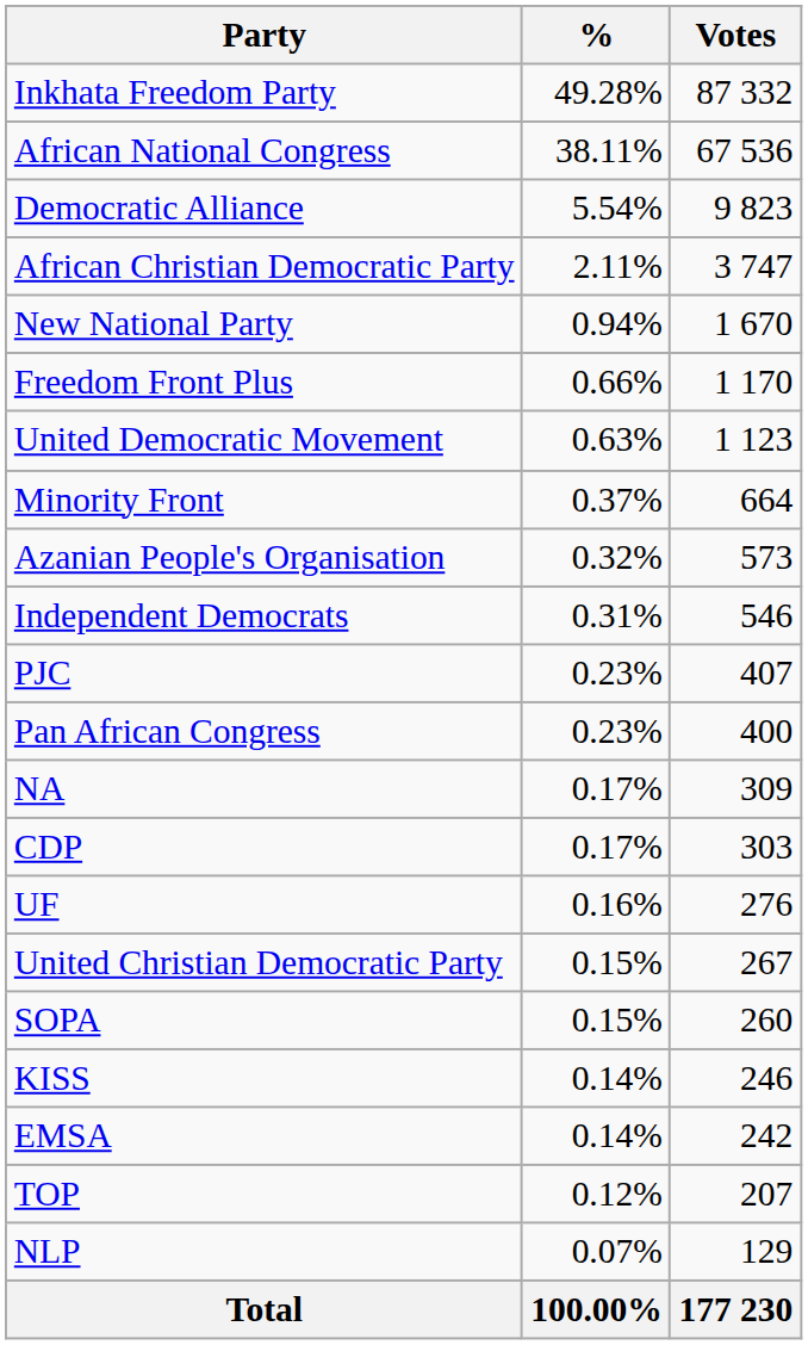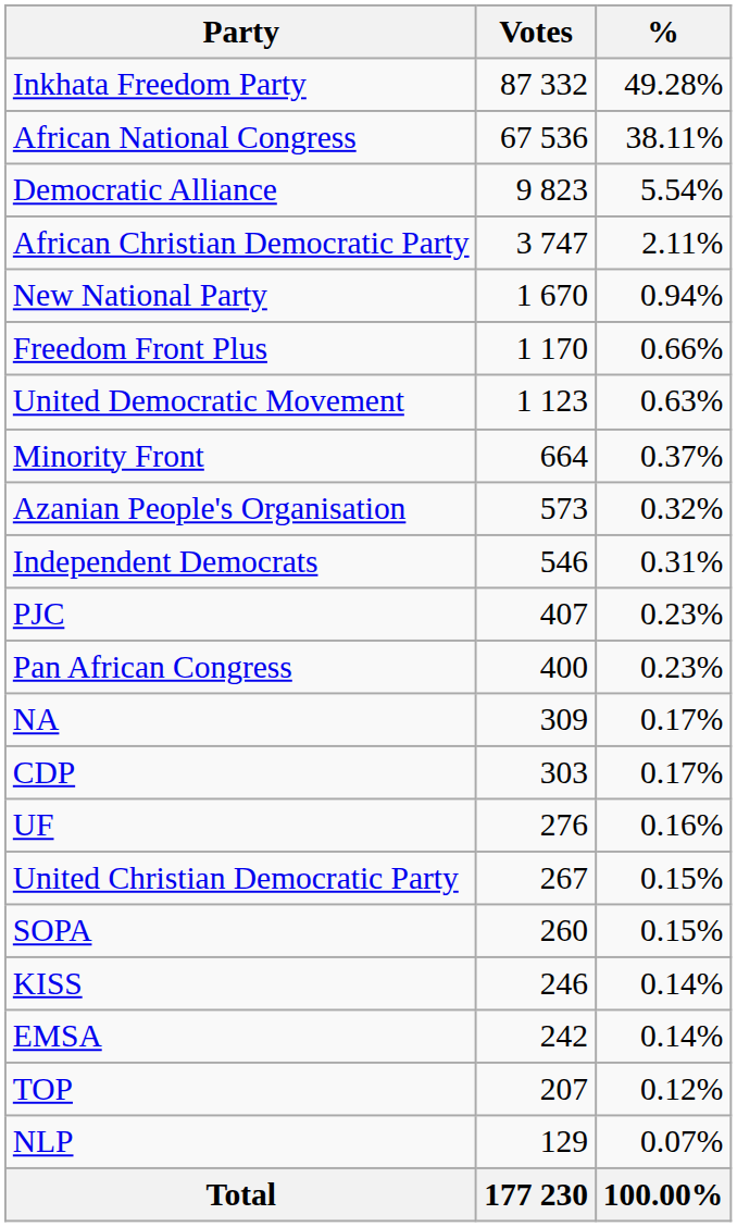columns swapped: Votes <-> %
